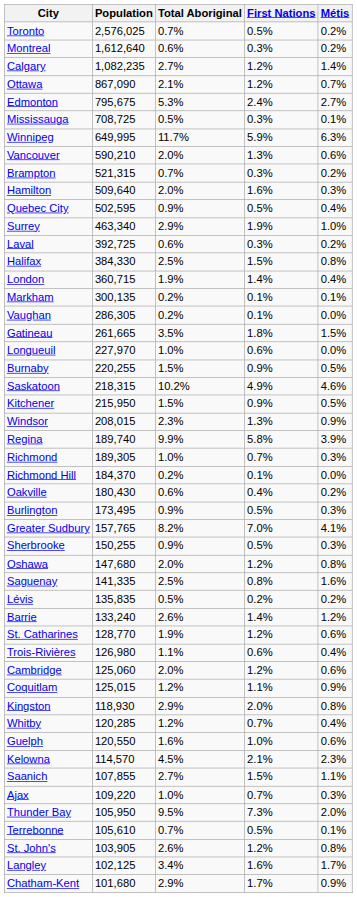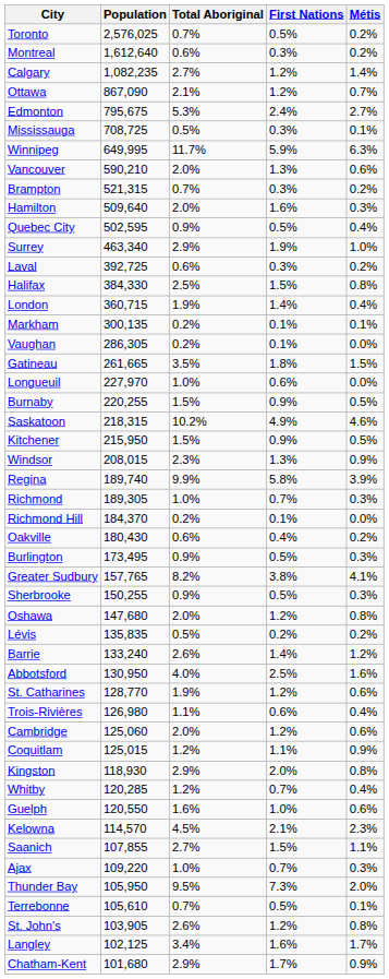Greater Sudbury | First Nations: 7.0% -> 3.8%
- row: Saguenay | 141,335 | 2.5% | 0.8% | 1.6%
+ row: Abbotsford | 130,950 | 4.0% | 2.5% | 1.6%
